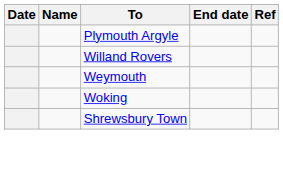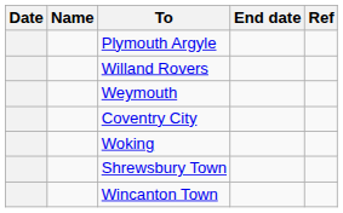+ row: Coventry City
+ row: Wincanton Town
